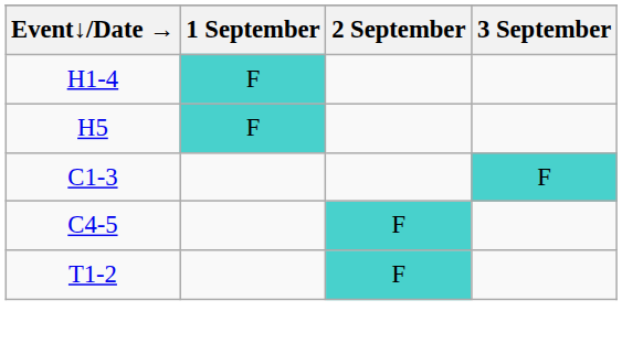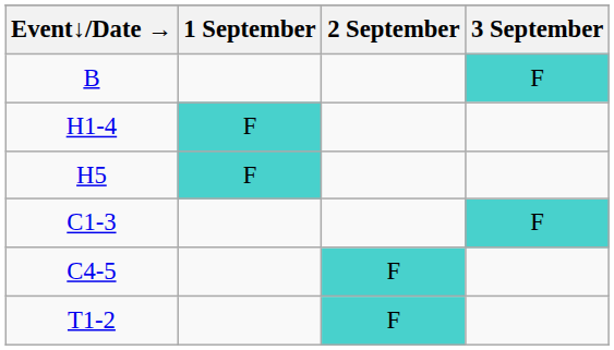+ row: B | F
